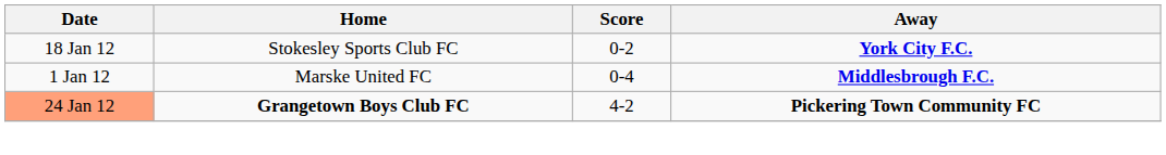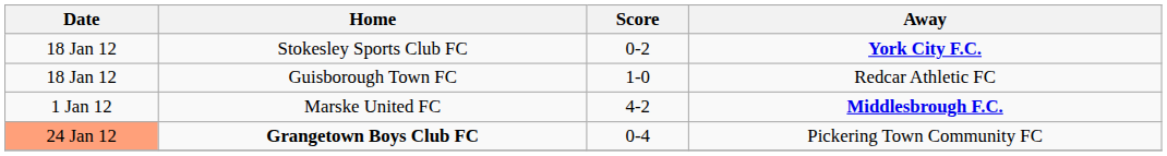+ row: 18 Jan 12 | Guisborough Town FC | 1-0 | Redcar Athletic FC
Marske United FC | Score: 0-4 -> 4-2
Grangetown Boys Club FC | Score: 4-2 -> 0-4
Grangetown Boys Club FC | Away: bold -> normal
